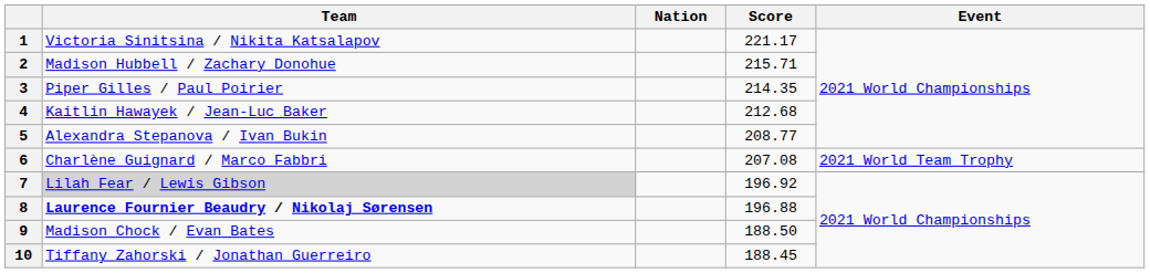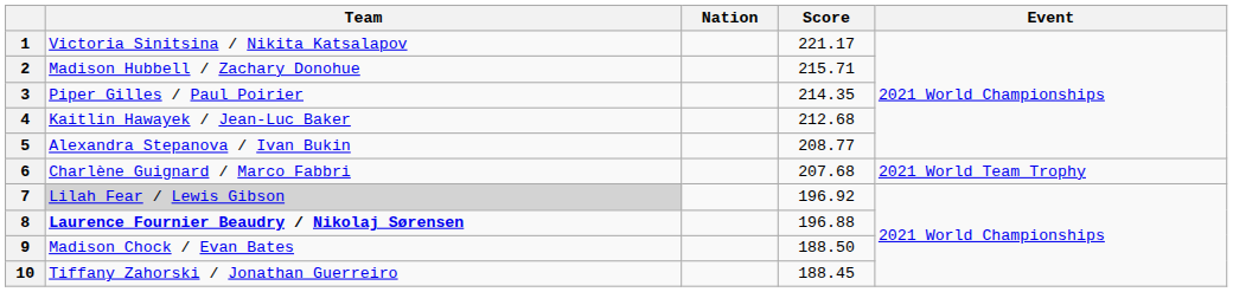6 | Score: 207.08 -> 207.68
